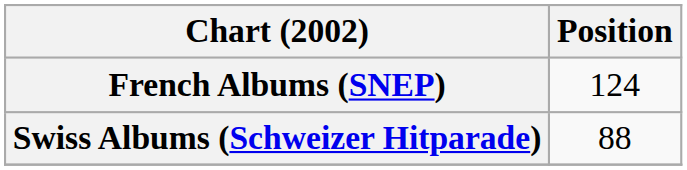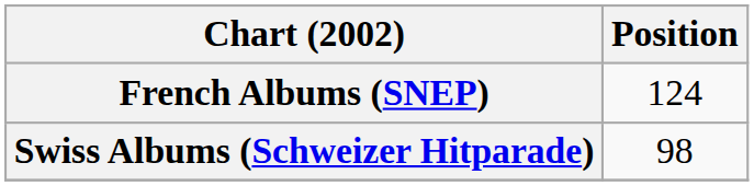Swiss Albums (Schweizer Hitparade) | Position: 88 -> 98
